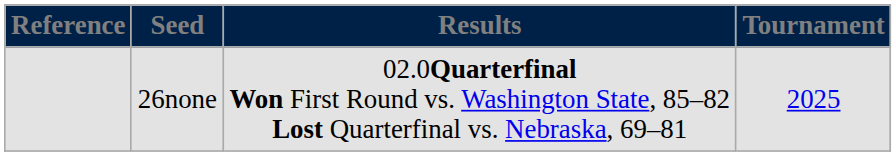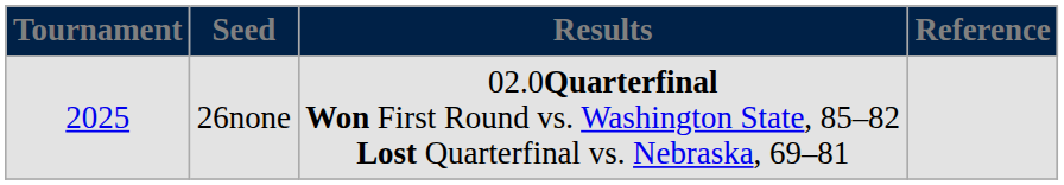columns swapped: Tournament <-> Reference
